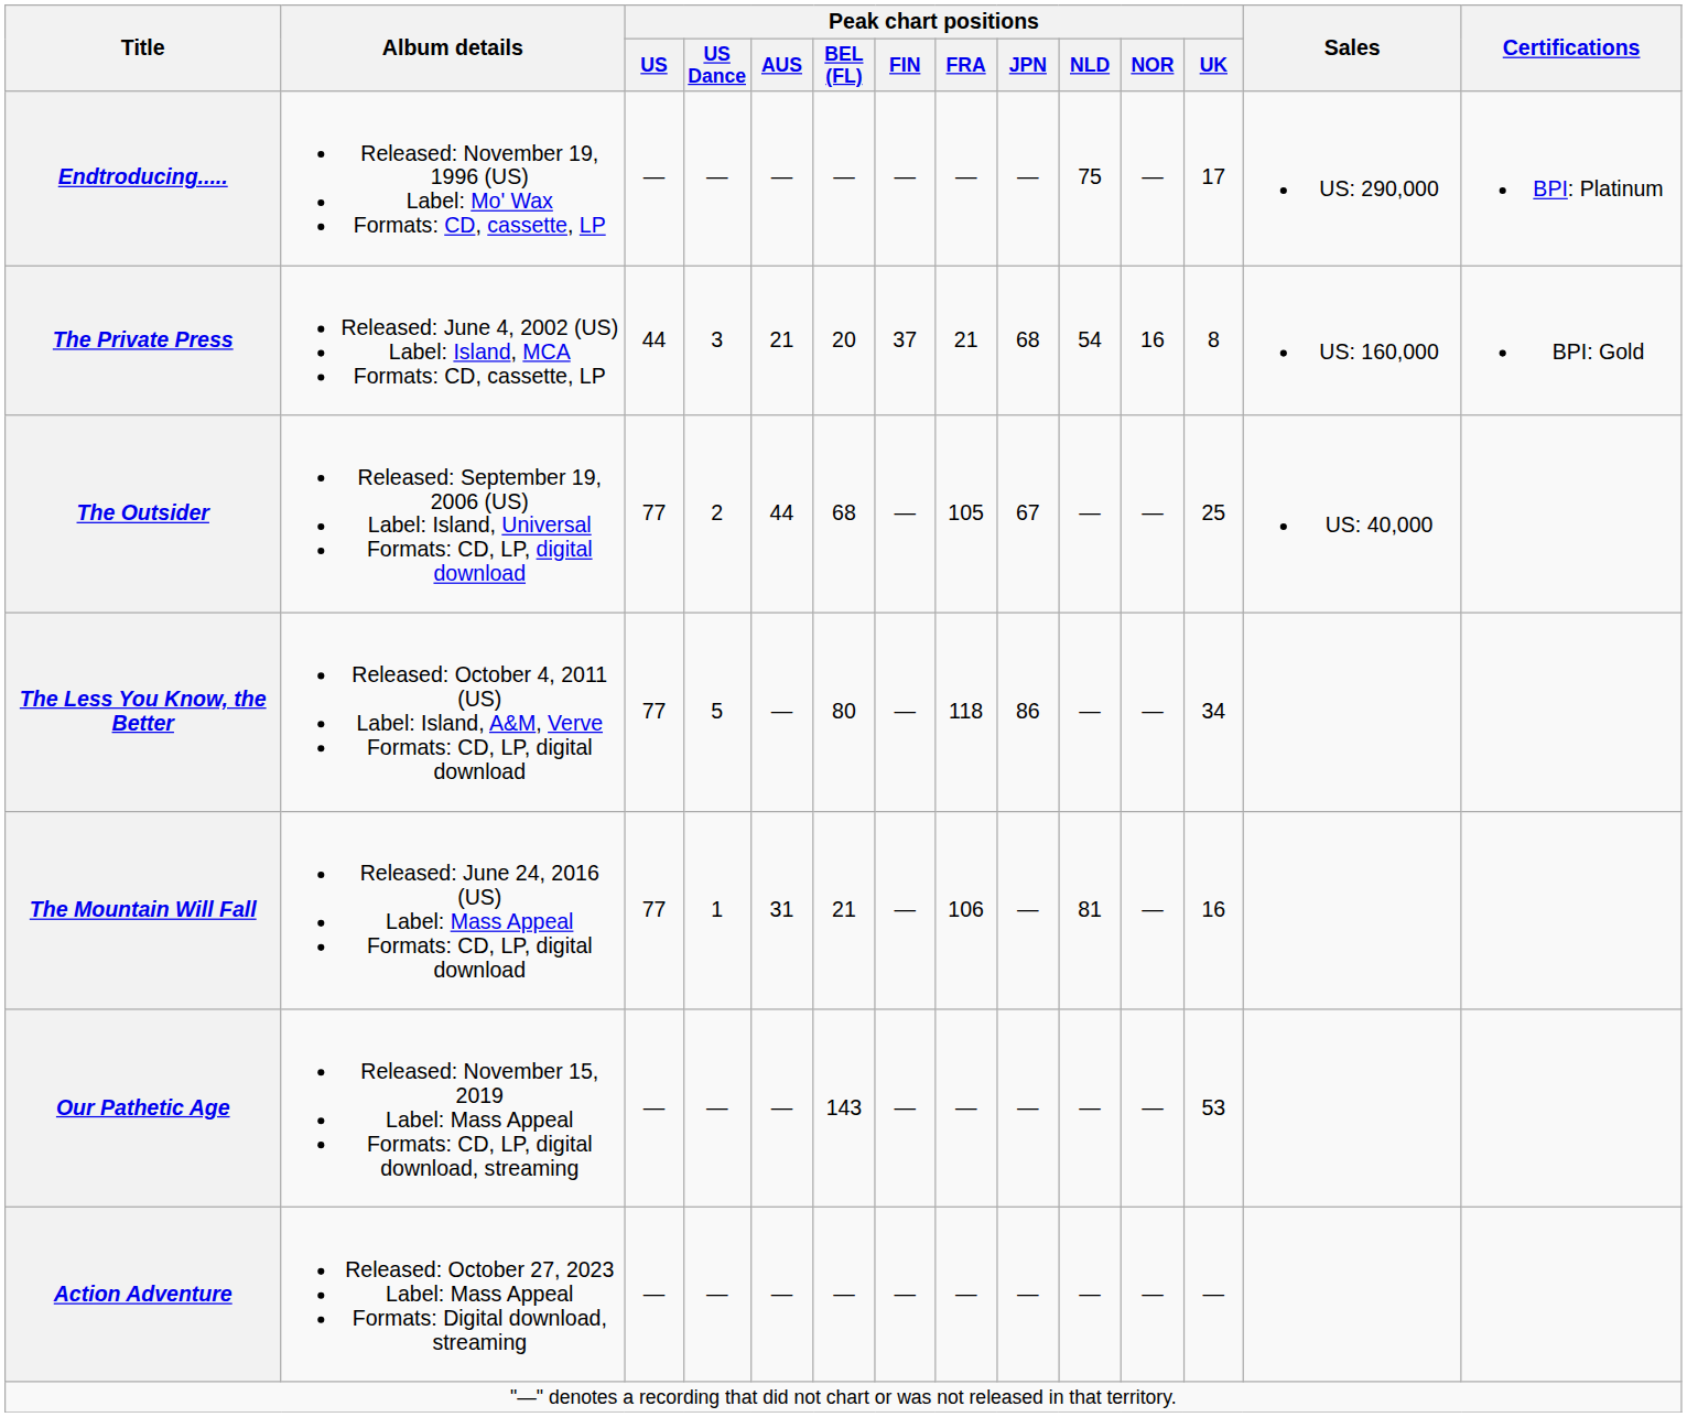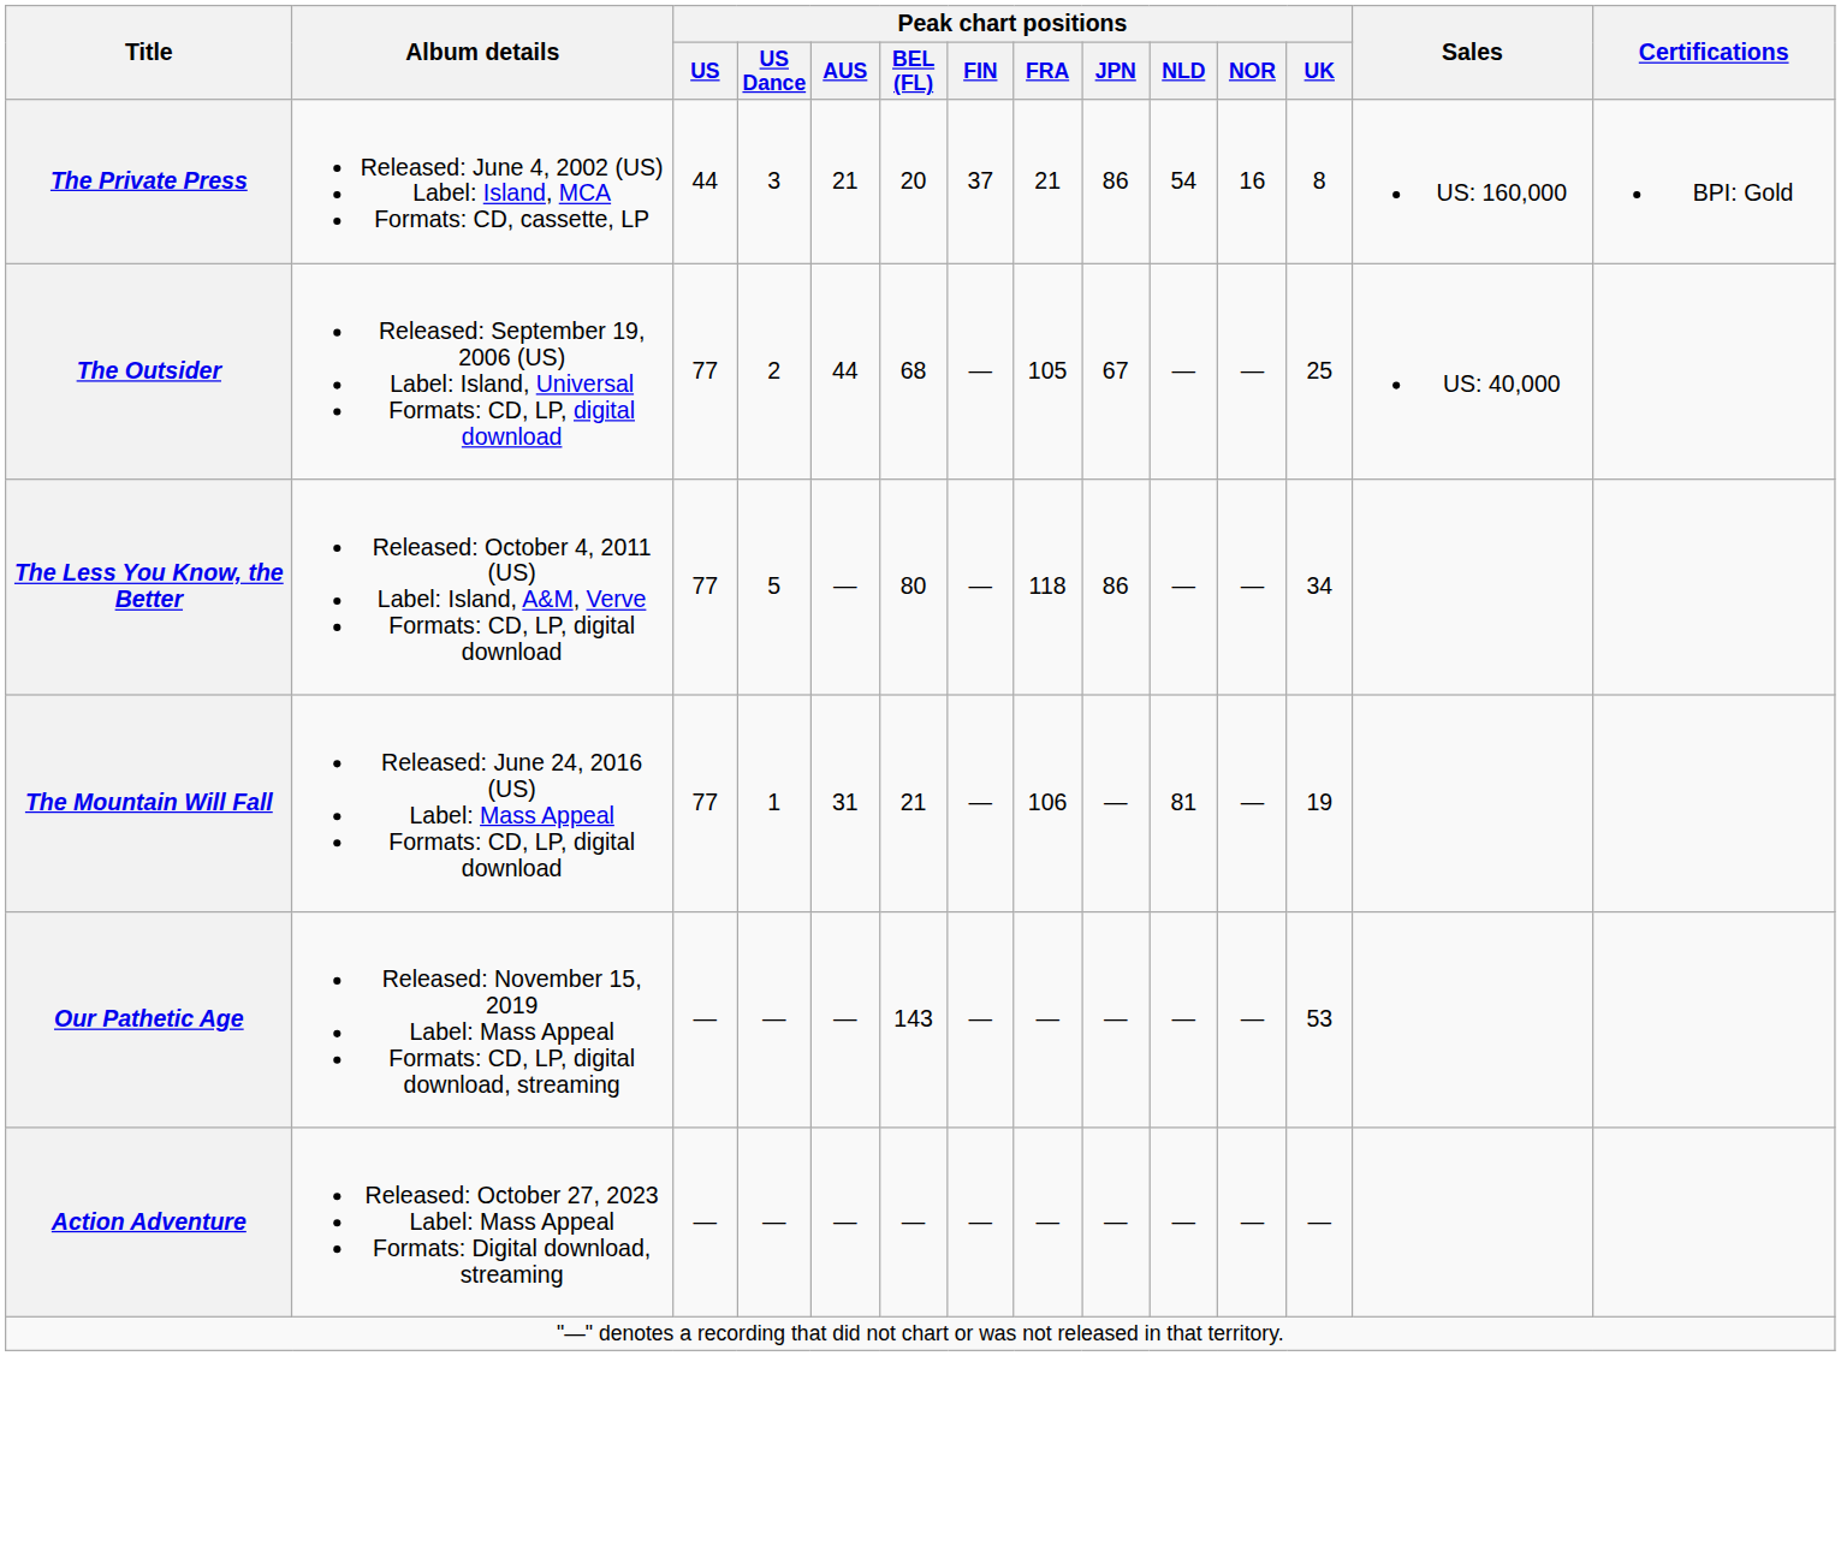- row: Endtroducing..... | Released: November 19, 1996 (US) Label: Mo' Wax Formats: CD, cassette, LP | — | — | — | — | — | — | — | 75 | — | 17 | US: 290,000 | BPI: Platinum
The Private Press | Peak chart positions / JPN: 68 -> 86
The Mountain Will Fall | Peak chart positions / UK: 16 -> 19
